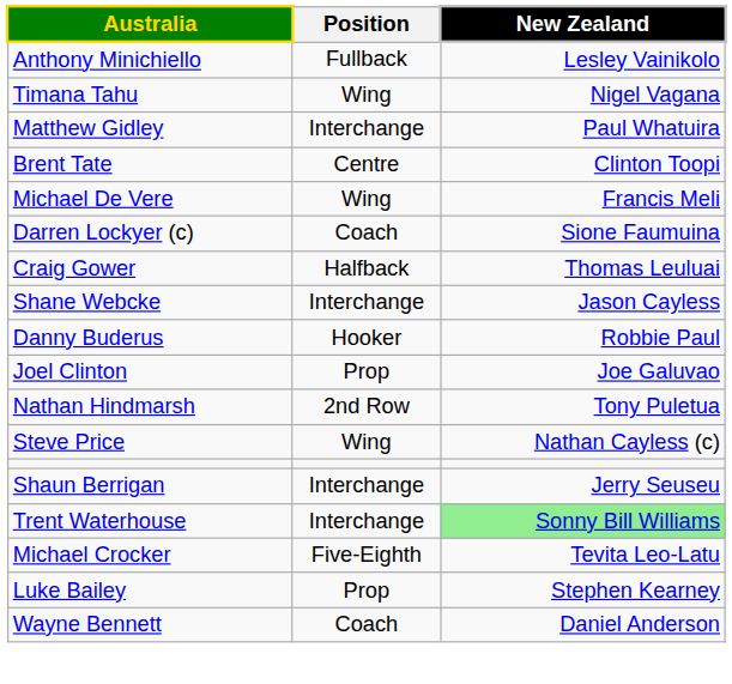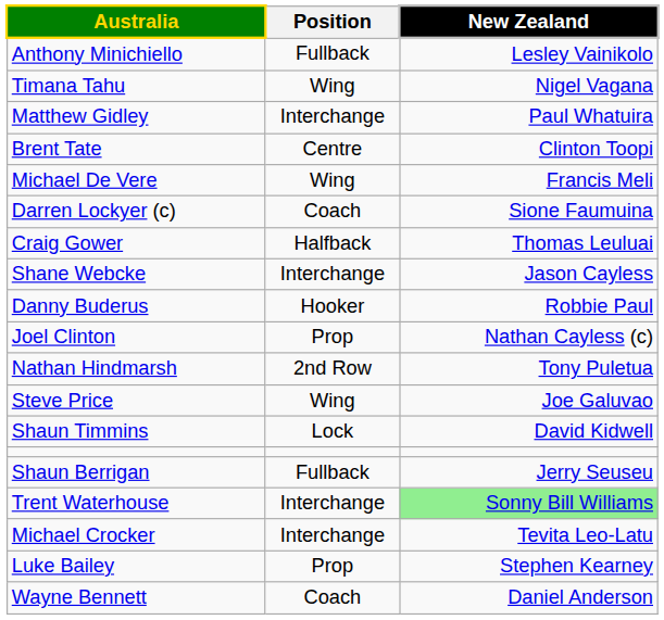Joel Clinton | New Zealand: Joe Galuvao -> Nathan Cayless (c)
Steve Price | New Zealand: Nathan Cayless (c) -> Joe Galuvao
+ row: Shaun Timmins | Lock | David Kidwell
Shaun Berrigan | Position: Interchange -> Fullback
Michael Crocker | Position: Five-Eighth -> Interchange
